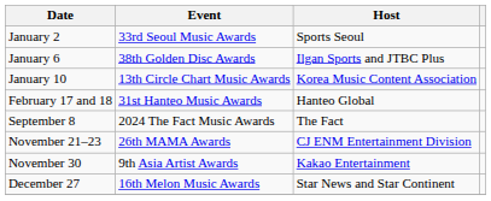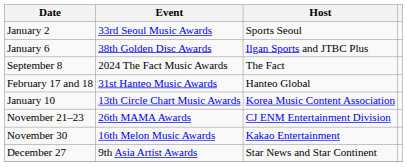rows swapped: January 10 <-> September 8
November 30 | Event: 9th Asia Artist Awards -> 16th Melon Music Awards
December 27 | Event: 16th Melon Music Awards -> 9th Asia Artist Awards
